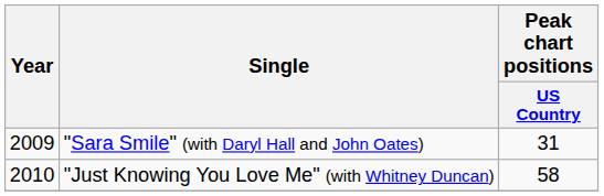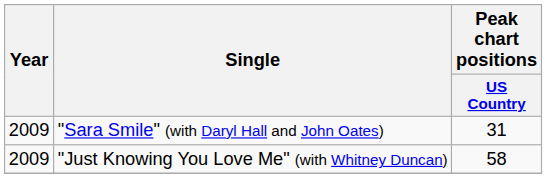"Just Knowing You Love Me" (with Whitney Duncan) | Year: 2010 -> 2009
